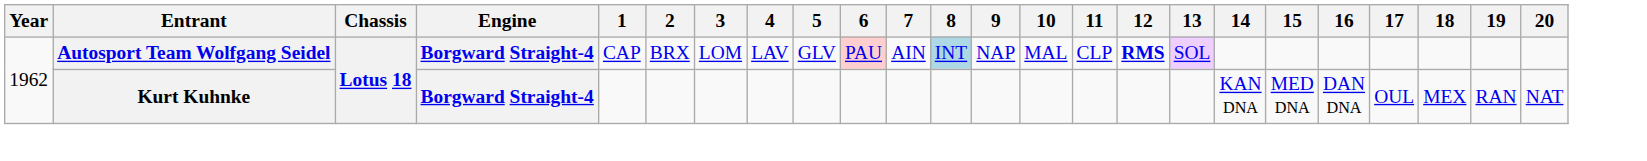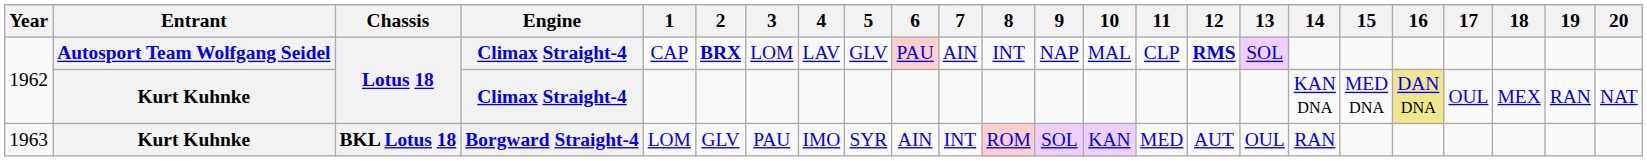1962 / Autosport Team Wolfgang Seidel | Engine: Borgward Straight-4 -> Climax Straight-4
1962 / Autosport Team Wolfgang Seidel | 2: normal -> bold
1962 / Autosport Team Wolfgang Seidel | 8: lightblue background -> no background
1962 / Kurt Kuhnke | Engine: Borgward Straight-4 -> Climax Straight-4
1962 / Kurt Kuhnke | 16: no background -> khaki background
+ row: 1963 | Kurt Kuhnke | BKL Lotus 18 | Borgward Straight-4 | LOM | GLV | PAU | IMO | SYR | AIN | INT | ROM | SOL | KAN | MED | AUT | OUL | RAN
